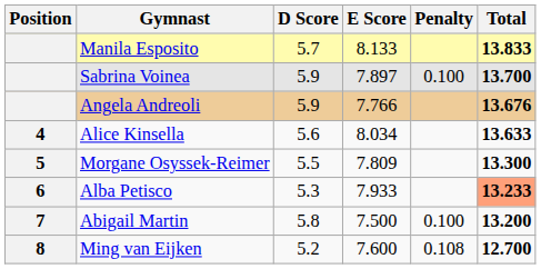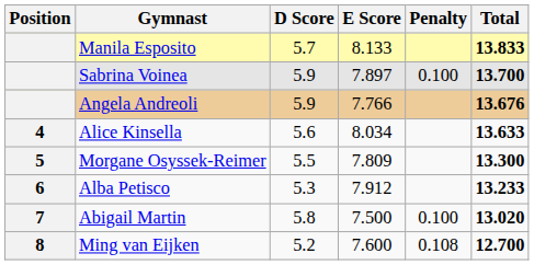Alba Petisco | E Score: 7.933 -> 7.912
Alba Petisco | Total: lightsalmon background -> no background
Abigail Martin | Total: 13.200 -> 13.020
